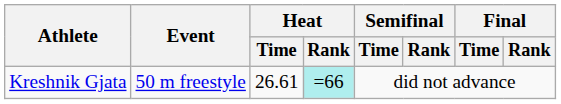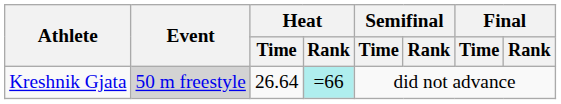Kreshnik Gjata | Event: no background -> lightgrey background
Kreshnik Gjata | Heat / Time: 26.61 -> 26.64
